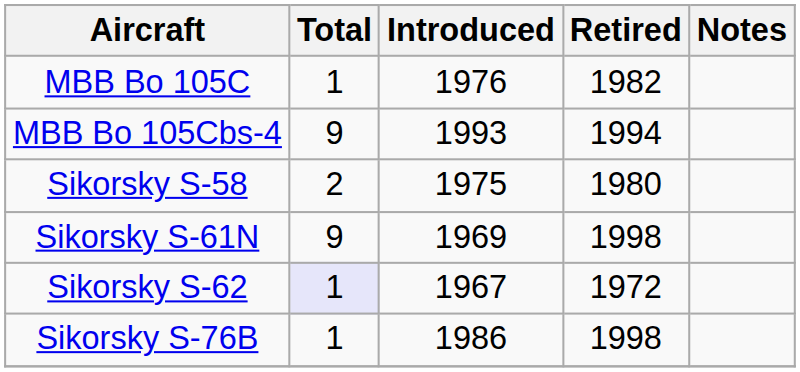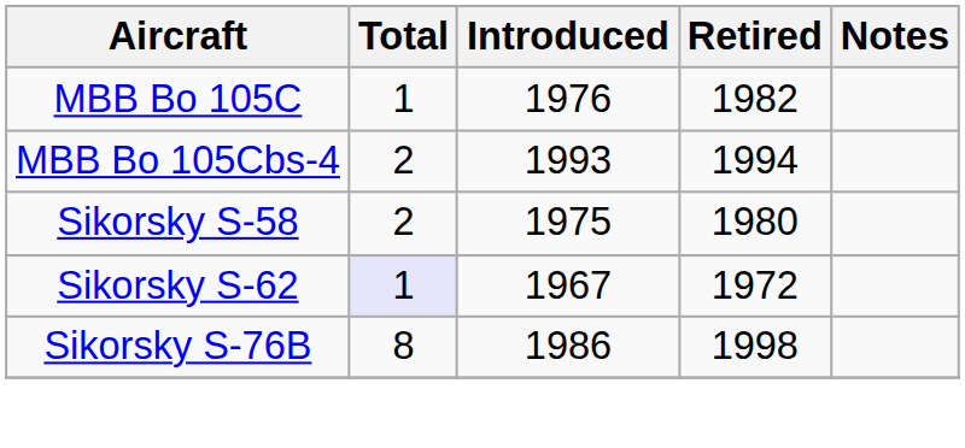MBB Bo 105Cbs-4 | Total: 9 -> 2
- row: Sikorsky S-61N | 9 | 1969 | 1998
Sikorsky S-76B | Total: 1 -> 8
